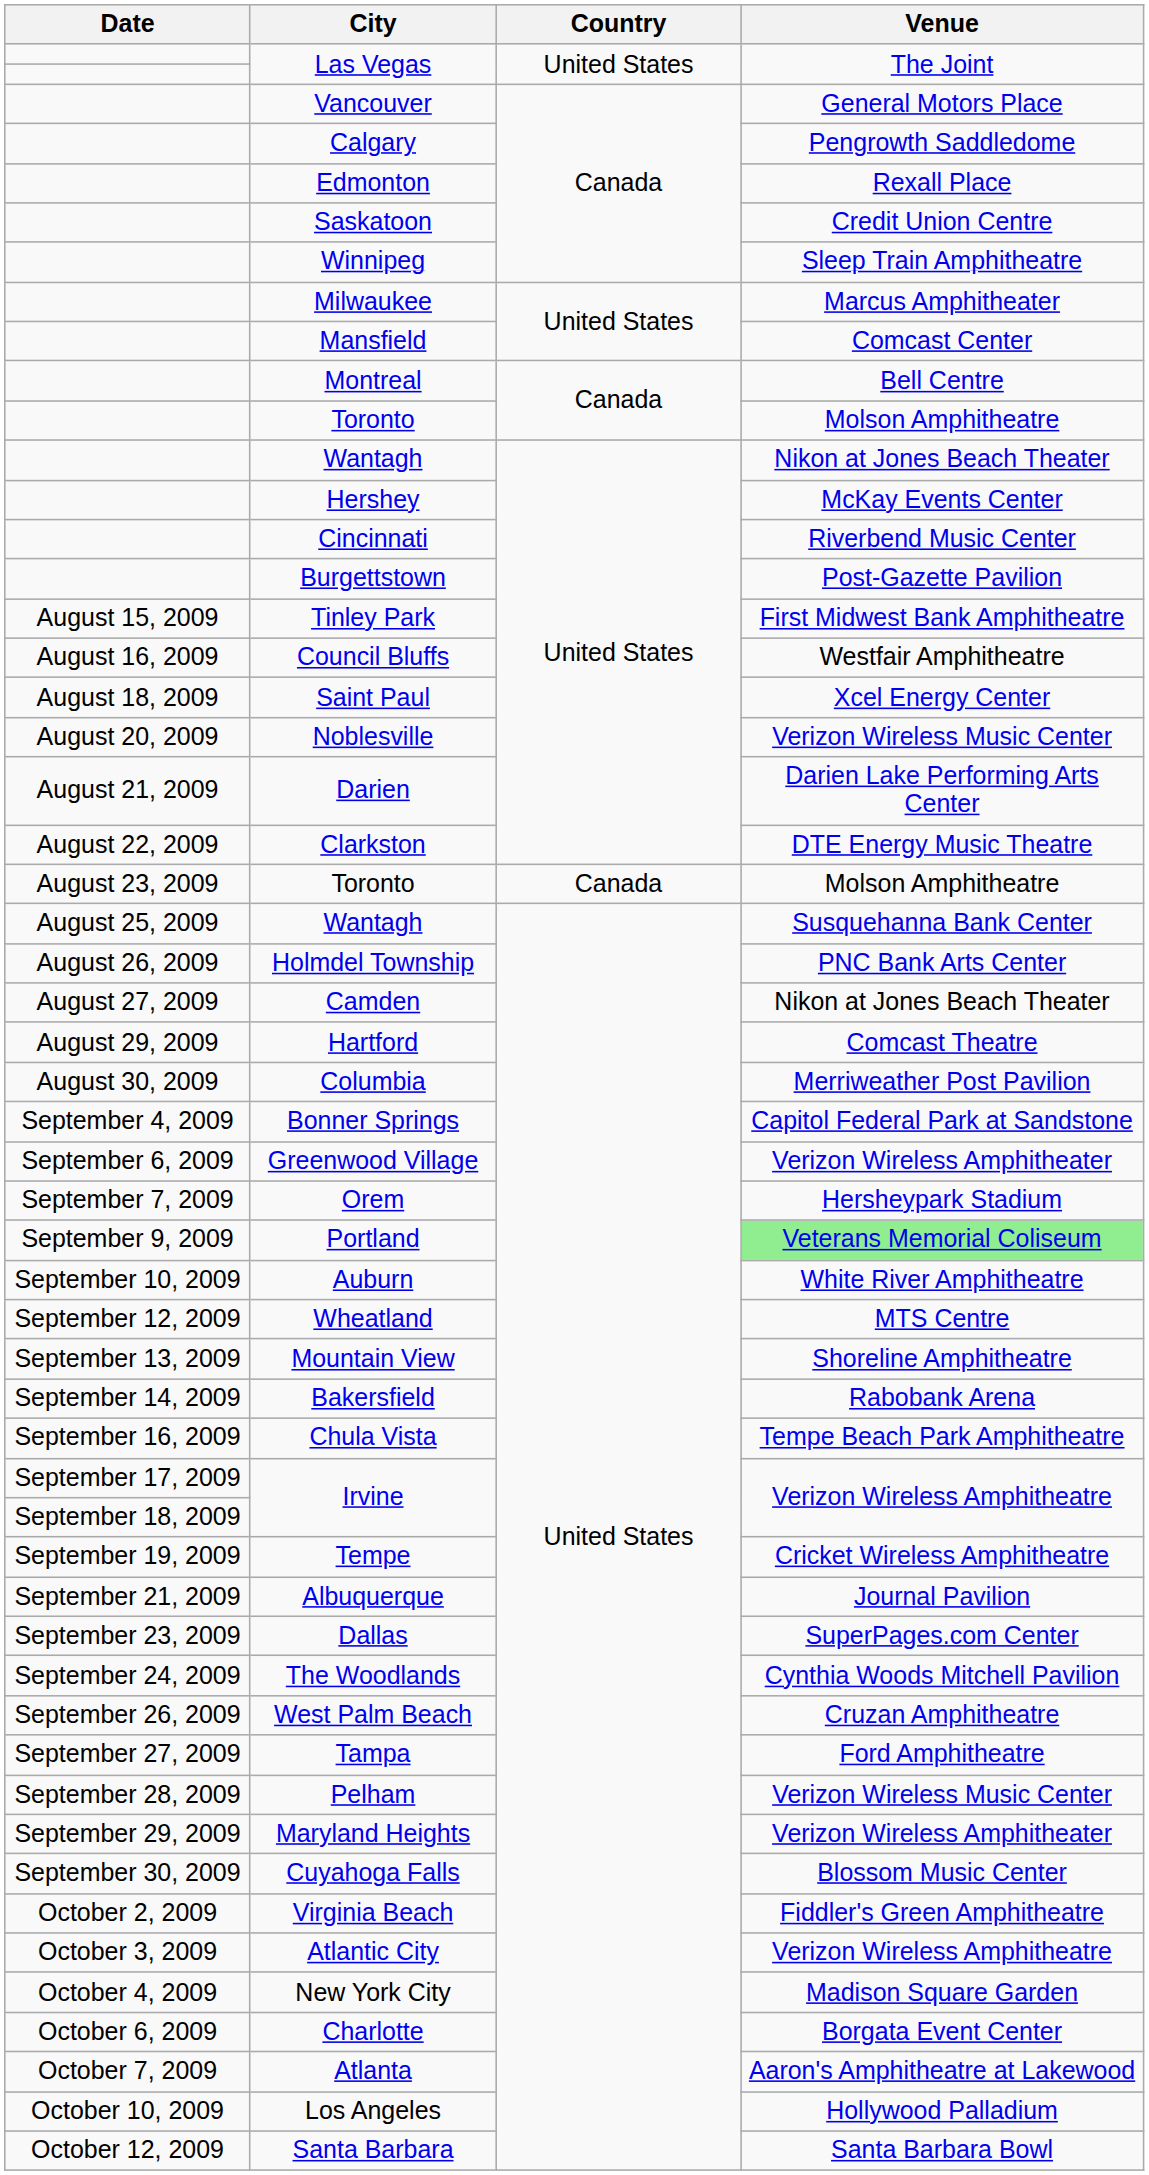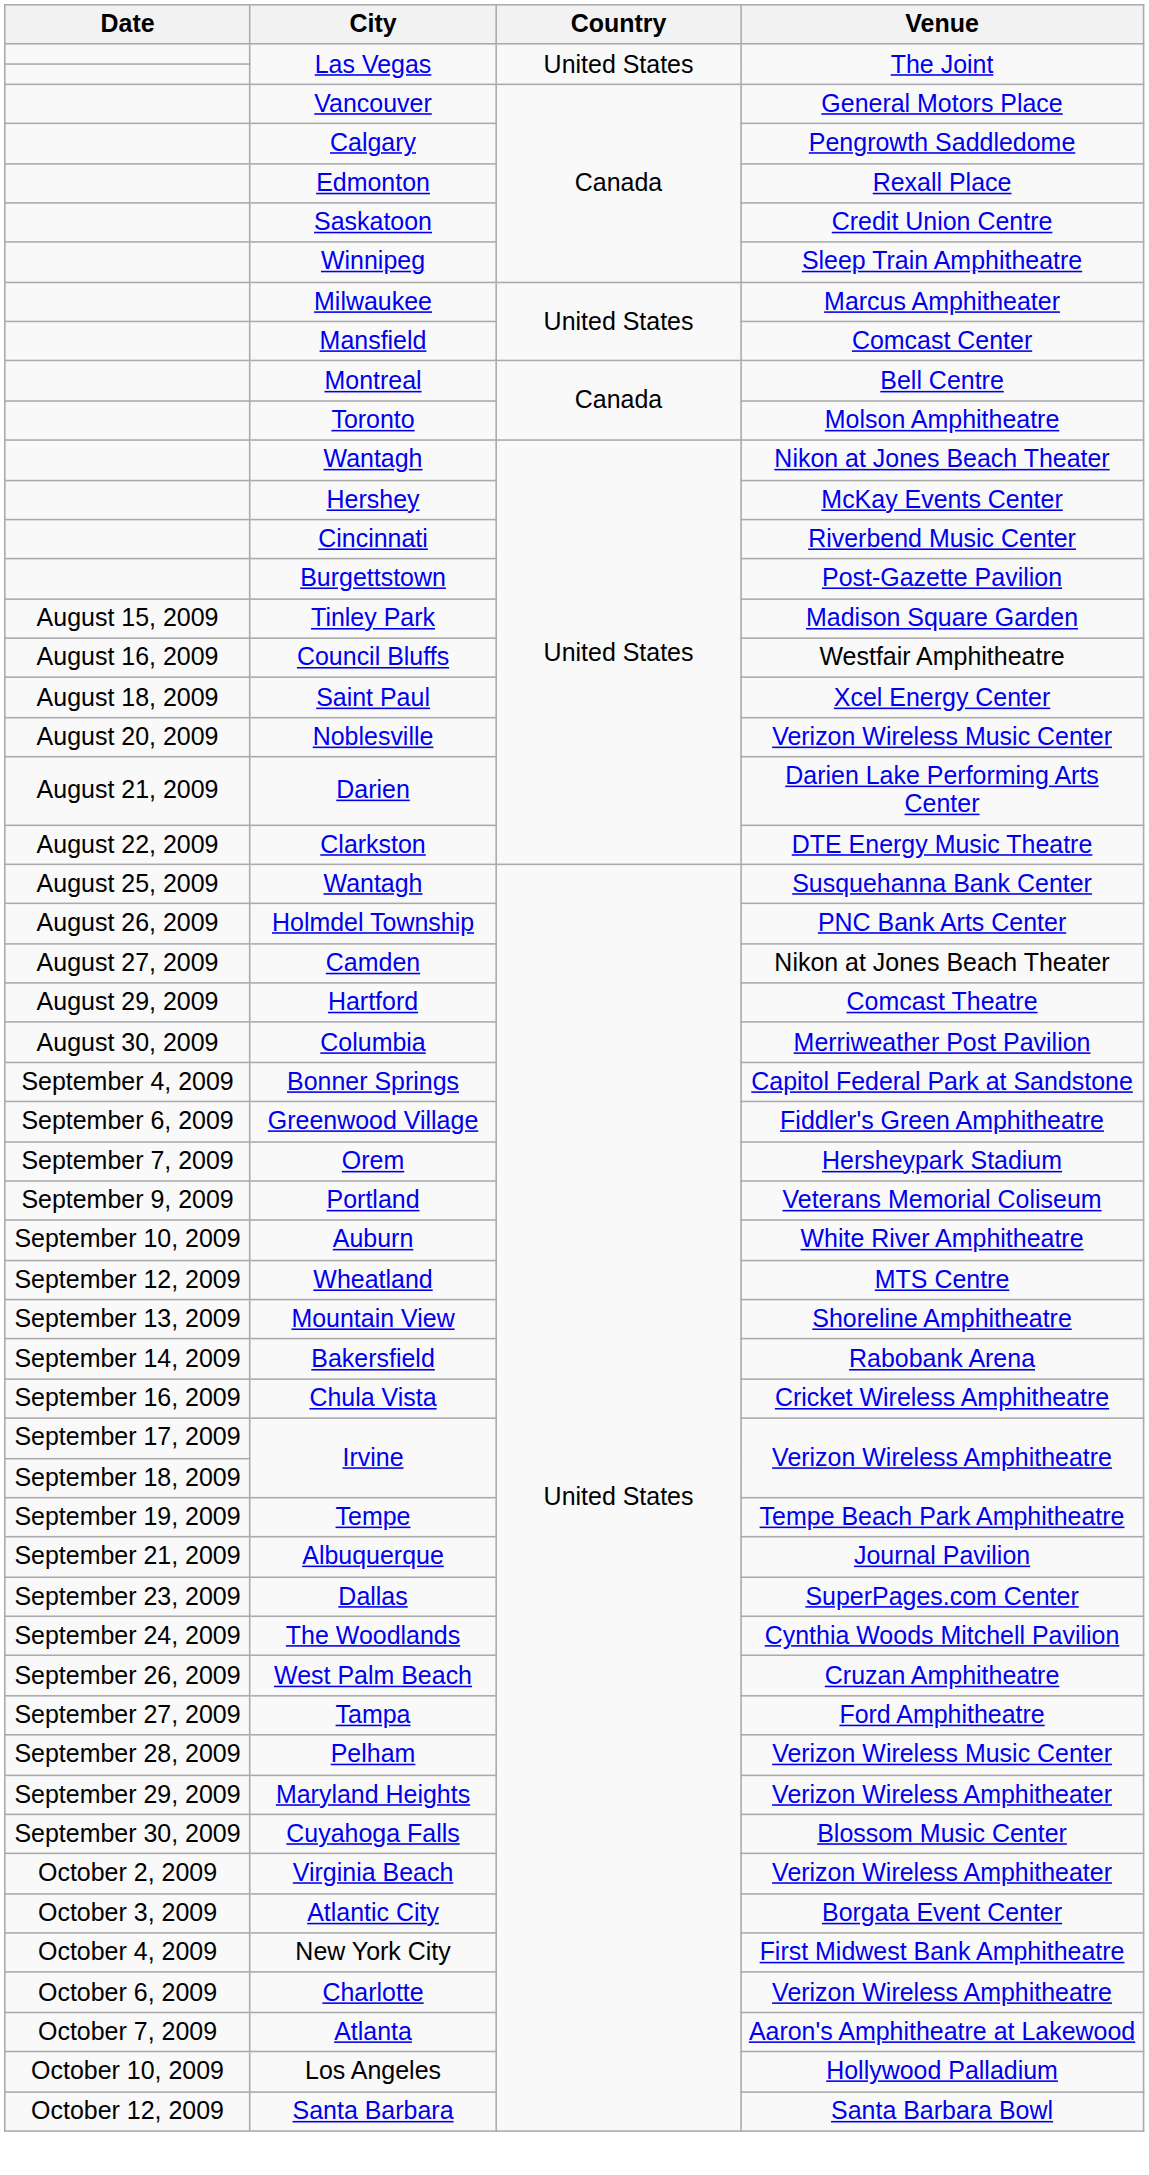Tinley Park | Venue: First Midwest Bank Amphitheatre -> Madison Square Garden
- row: August 23, 2009 | Toronto | Canada | Molson Amphitheatre
Greenwood Village | Venue: Verizon Wireless Amphitheater -> Fiddler's Green Amphitheatre
Portland | Venue: lightgreen background -> no background
Chula Vista | Venue: Tempe Beach Park Amphitheatre -> Cricket Wireless Amphitheatre
Tempe | Venue: Cricket Wireless Amphitheatre -> Tempe Beach Park Amphitheatre
Virginia Beach | Venue: Fiddler's Green Amphitheatre -> Verizon Wireless Amphitheater
Atlantic City | Venue: Verizon Wireless Amphitheatre -> Borgata Event Center
New York City | Venue: Madison Square Garden -> First Midwest Bank Amphitheatre
Charlotte | Venue: Borgata Event Center -> Verizon Wireless Amphitheatre
